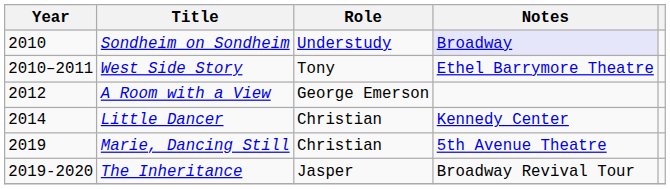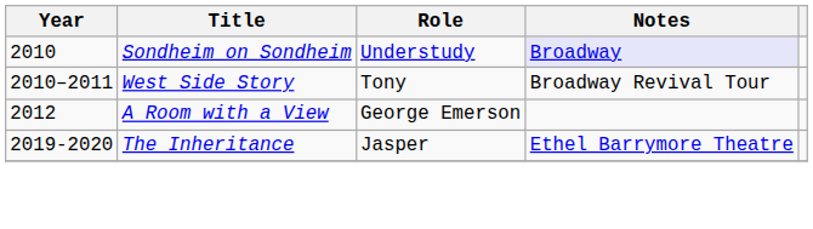West Side Story | Notes: Ethel Barrymore Theatre -> Broadway Revival Tour
- row: 2014 | Little Dancer | Christian | Kennedy Center
- row: 2019 | Marie, Dancing Still | Christian | 5th Avenue Theatre
The Inheritance | Notes: Broadway Revival Tour -> Ethel Barrymore Theatre
